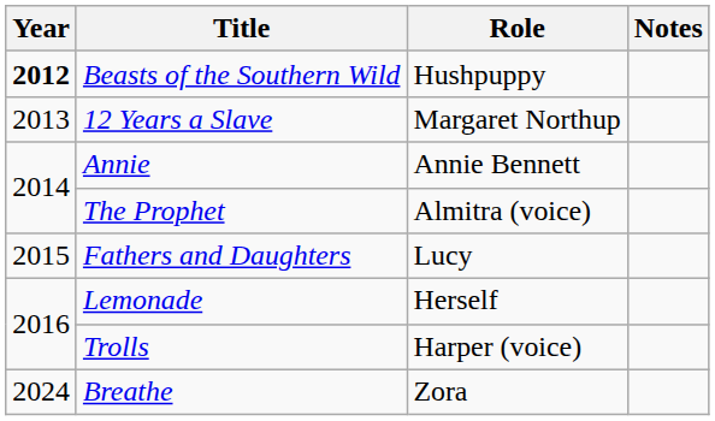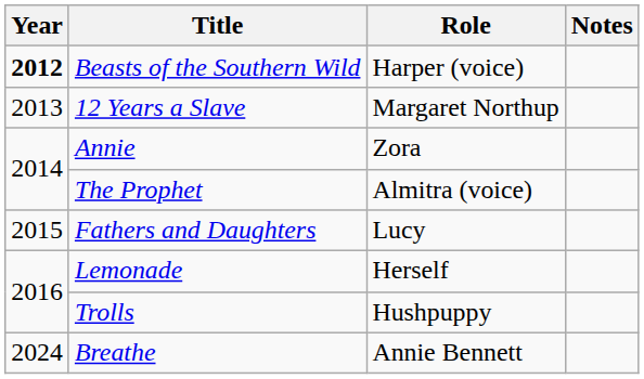Beasts of the Southern Wild | Role: Hushpuppy -> Harper (voice)
Annie | Role: Annie Bennett -> Zora
Trolls | Role: Harper (voice) -> Hushpuppy
Breathe | Role: Zora -> Annie Bennett
